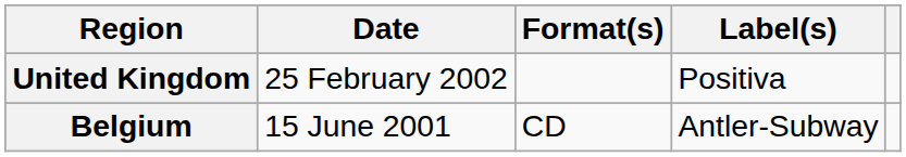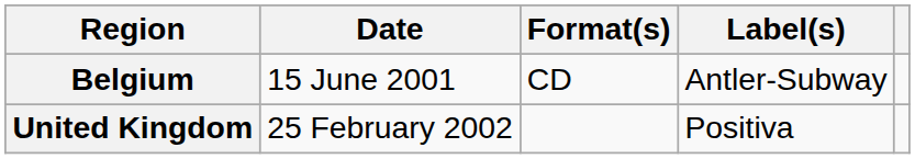rows swapped: Belgium <-> United Kingdom
